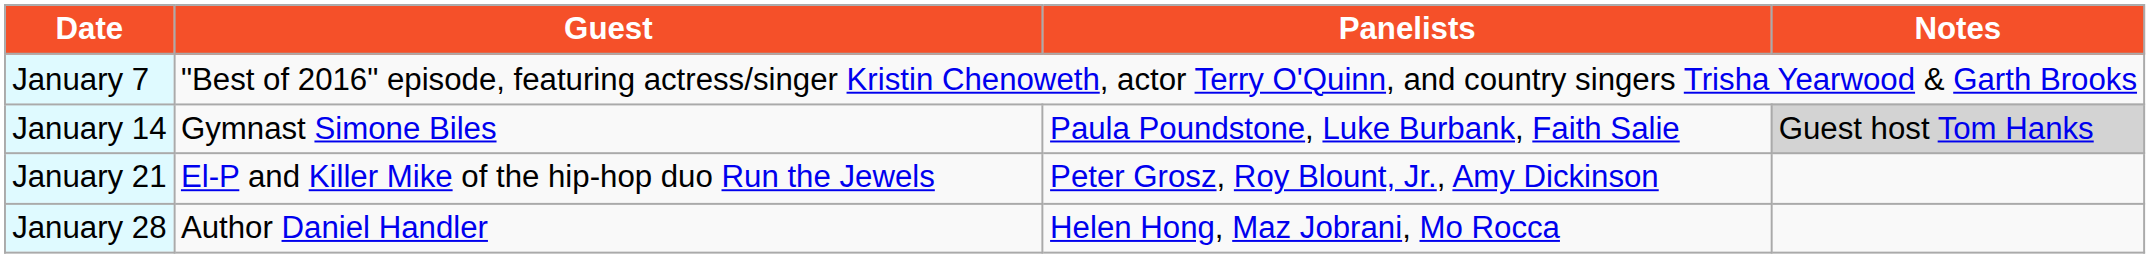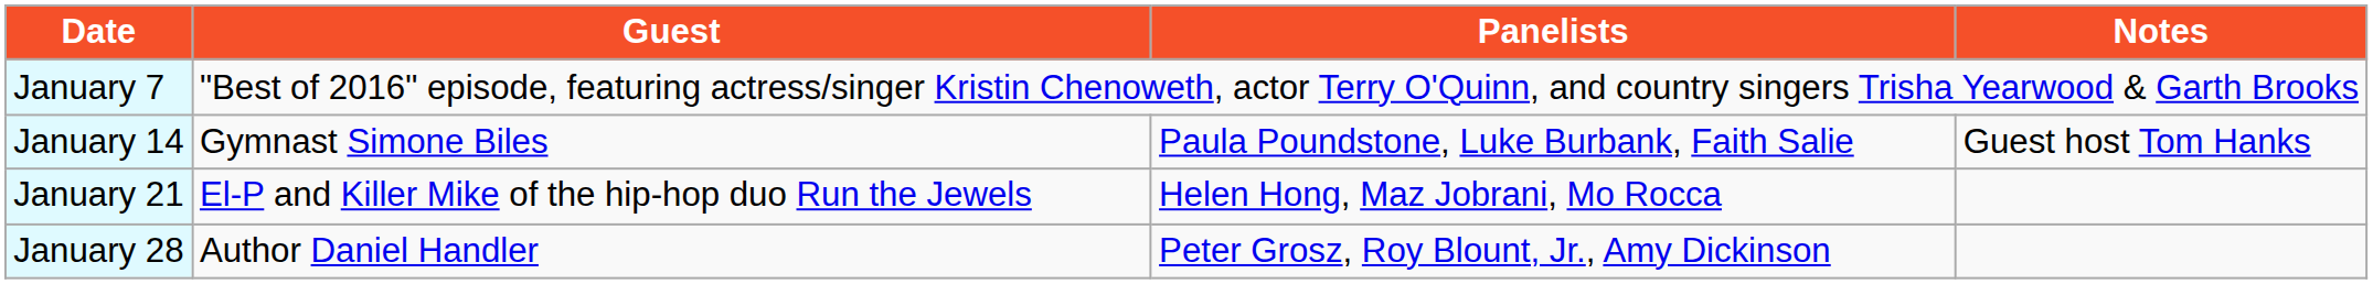January 14 | Notes: lightgrey background -> no background
January 21 | Panelists: Peter Grosz, Roy Blount, Jr., Amy Dickinson -> Helen Hong, Maz Jobrani, Mo Rocca
January 28 | Panelists: Helen Hong, Maz Jobrani, Mo Rocca -> Peter Grosz, Roy Blount, Jr., Amy Dickinson
